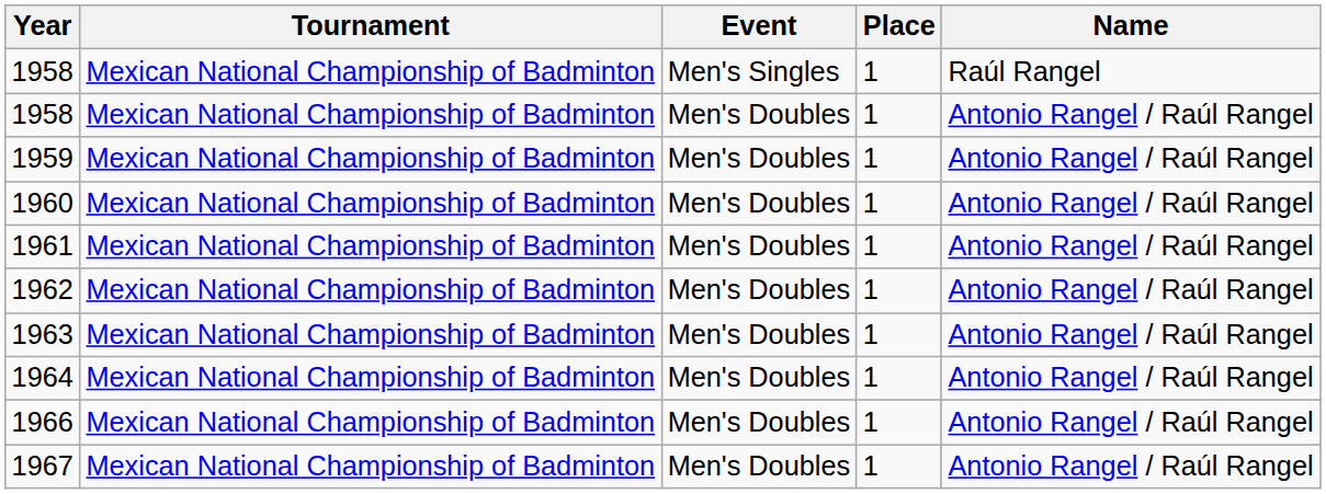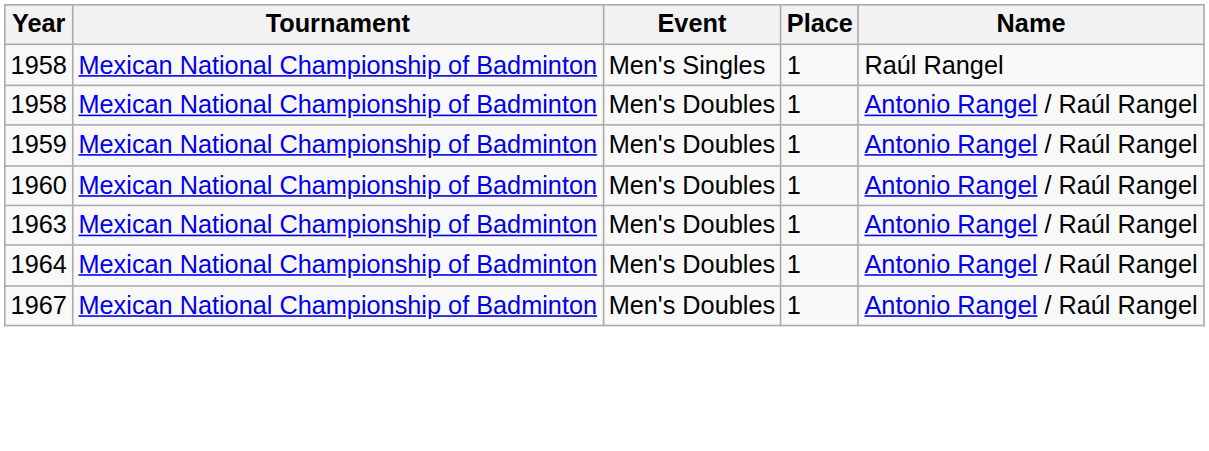- row: 1961 | Mexican National Championship of Badminton | Men's Doubles | 1 | Antonio Rangel / Raúl Rangel
- row: 1962 | Mexican National Championship of Badminton | Men's Doubles | 1 | Antonio Rangel / Raúl Rangel
- row: 1966 | Mexican National Championship of Badminton | Men's Doubles | 1 | Antonio Rangel / Raúl Rangel
